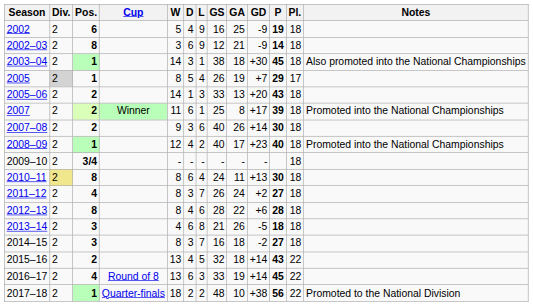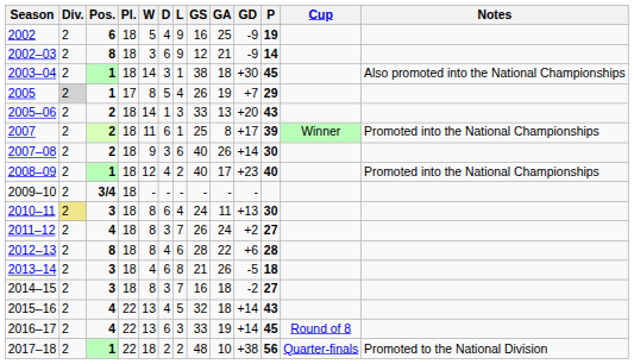columns swapped: Pl. <-> Cup
2010–11 | Pos.: 8 -> 3
2015–16 | Pos.: 2 -> 4
